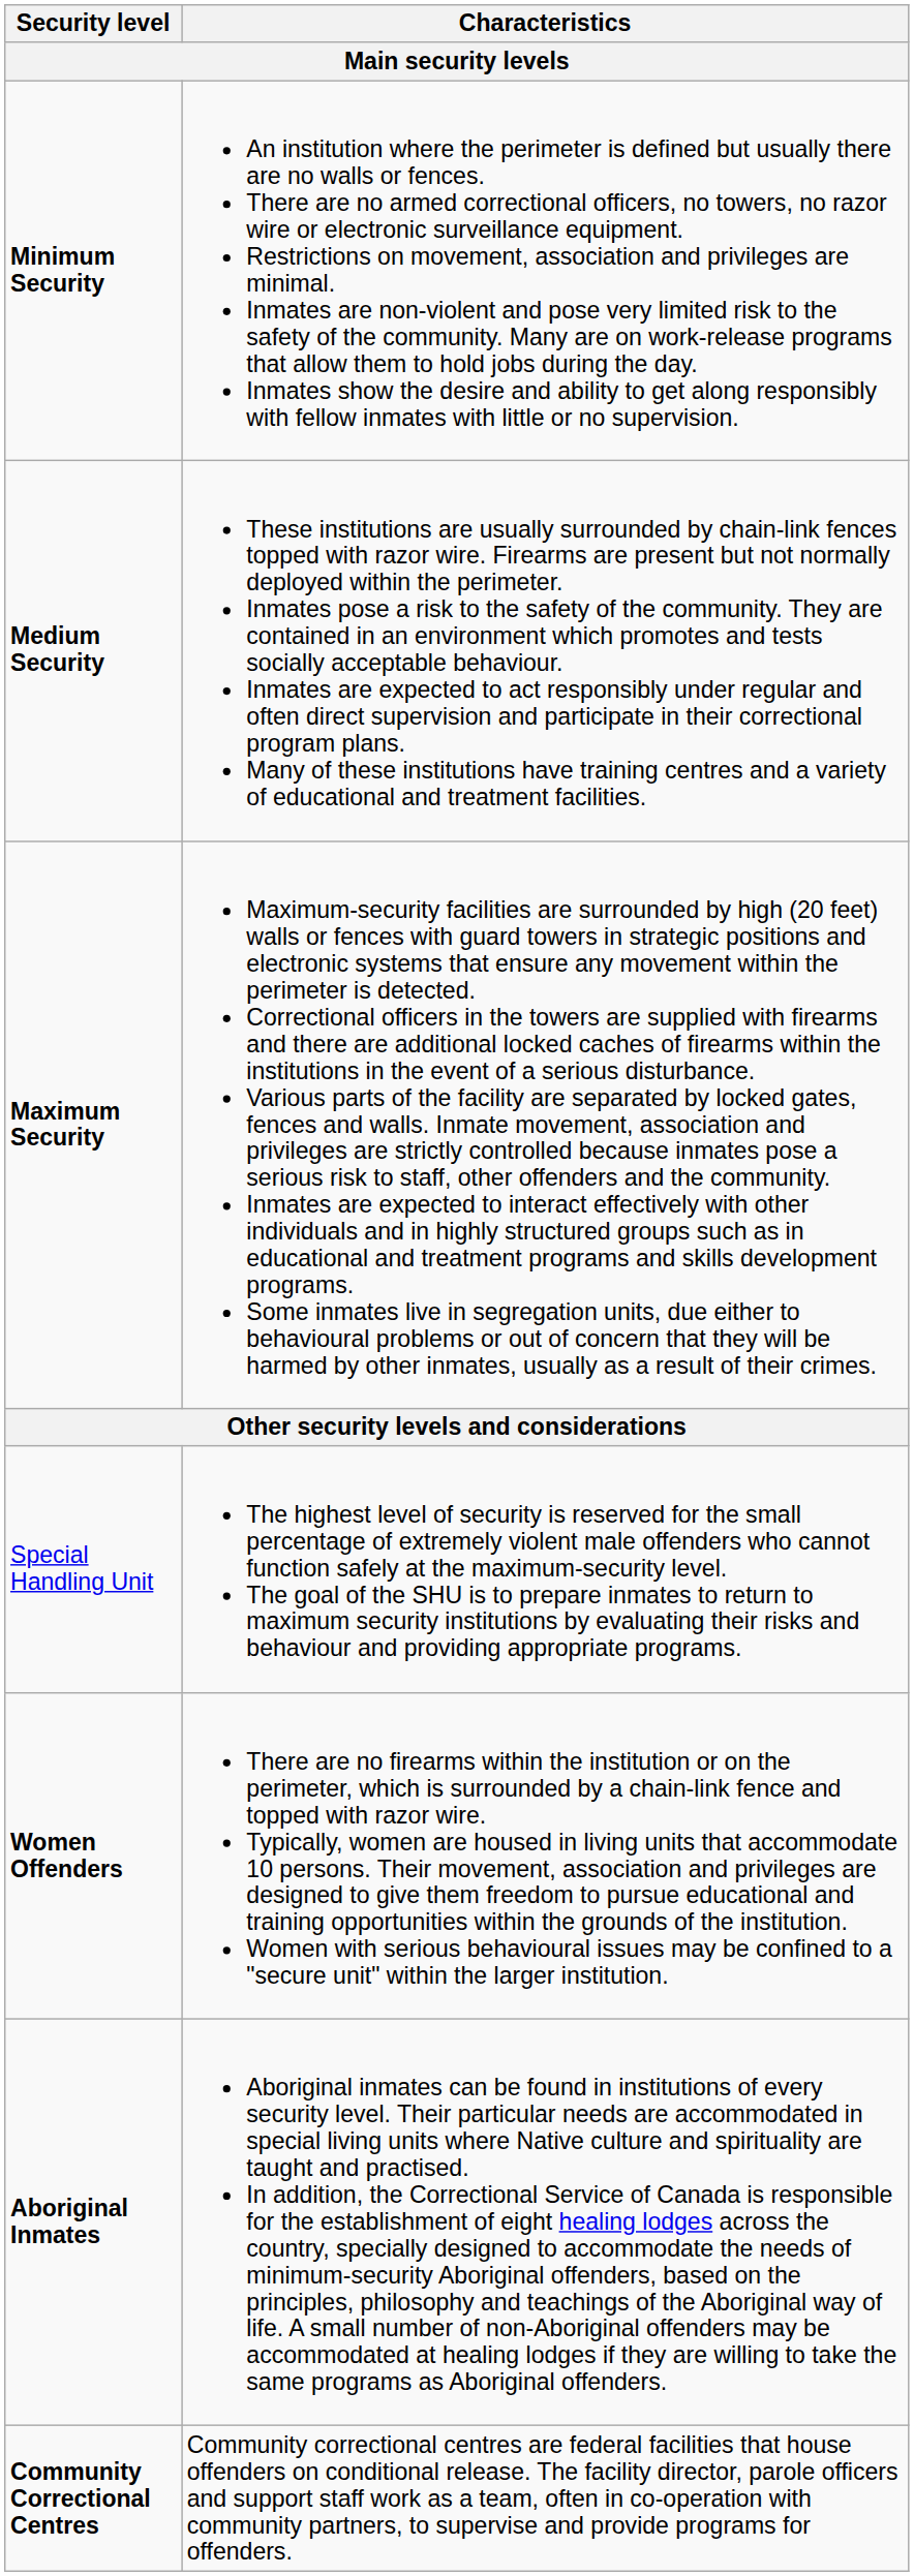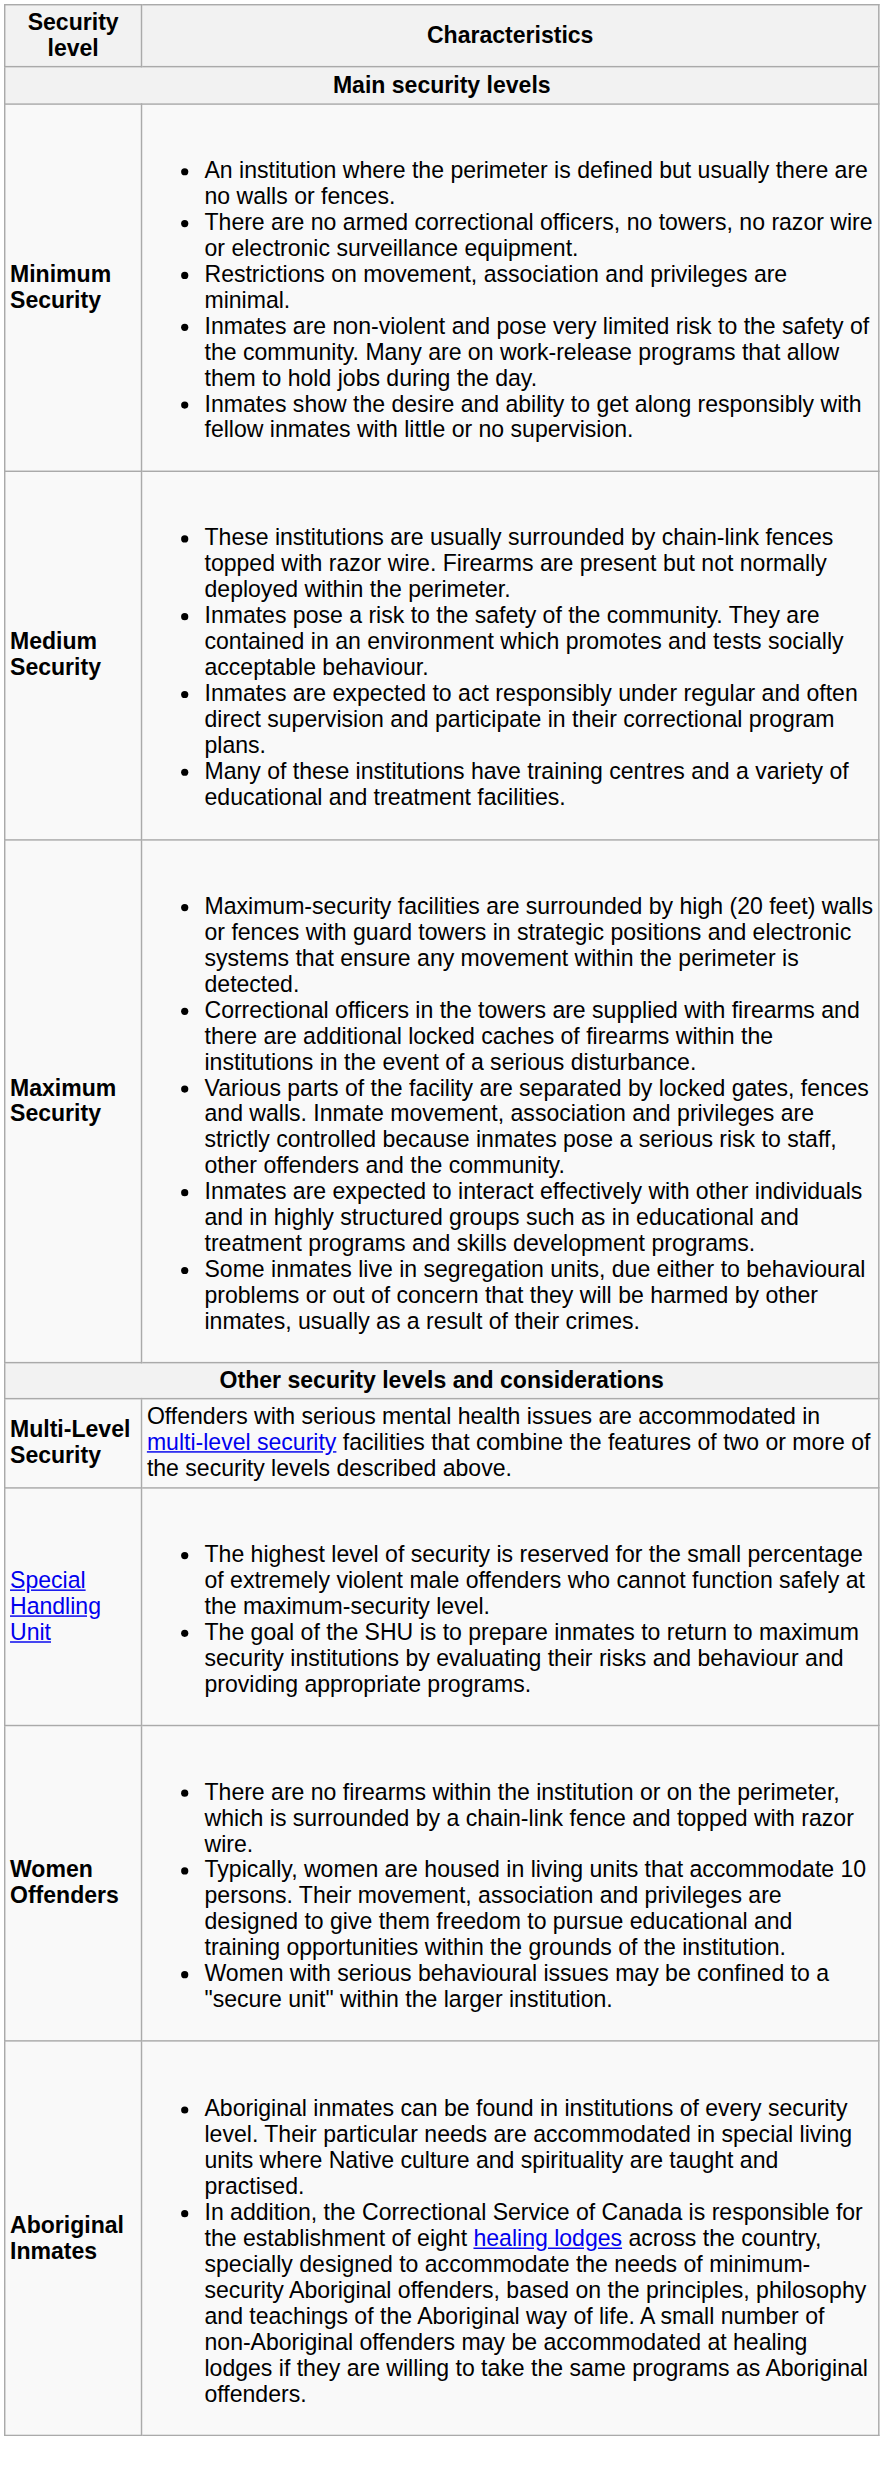+ row: Multi-Level Security | Offenders with serious mental health issues are accommodated in multi-level security facilities that combine the features of two or more of the security levels described above.
- row: Community Correctional Centres | Community correctional centres are federal facilities that house offenders on conditional release. The facility director, parole officers and support staff work as a team, often in co-operation with community partners, to supervise and provide programs for offenders.
